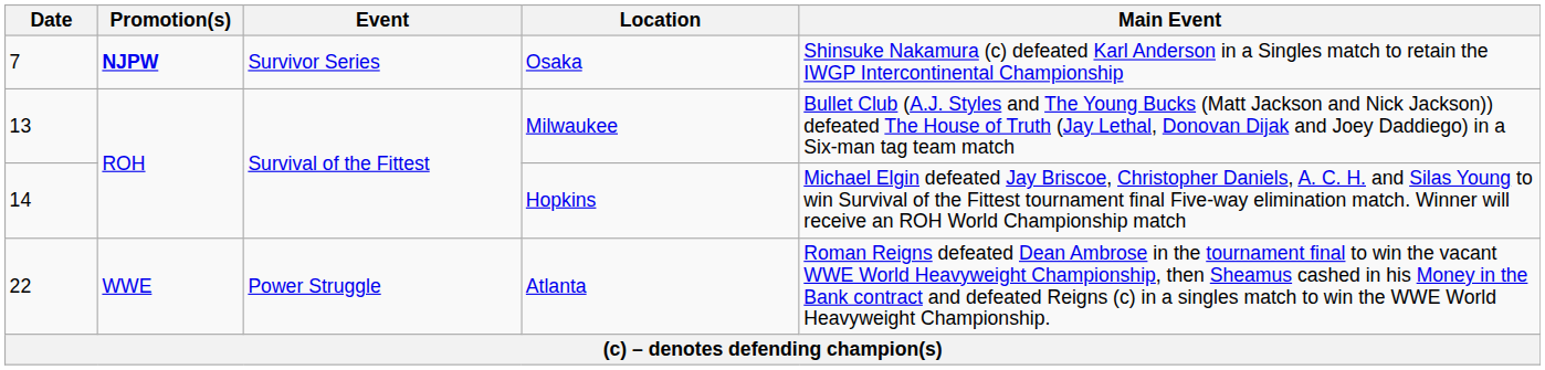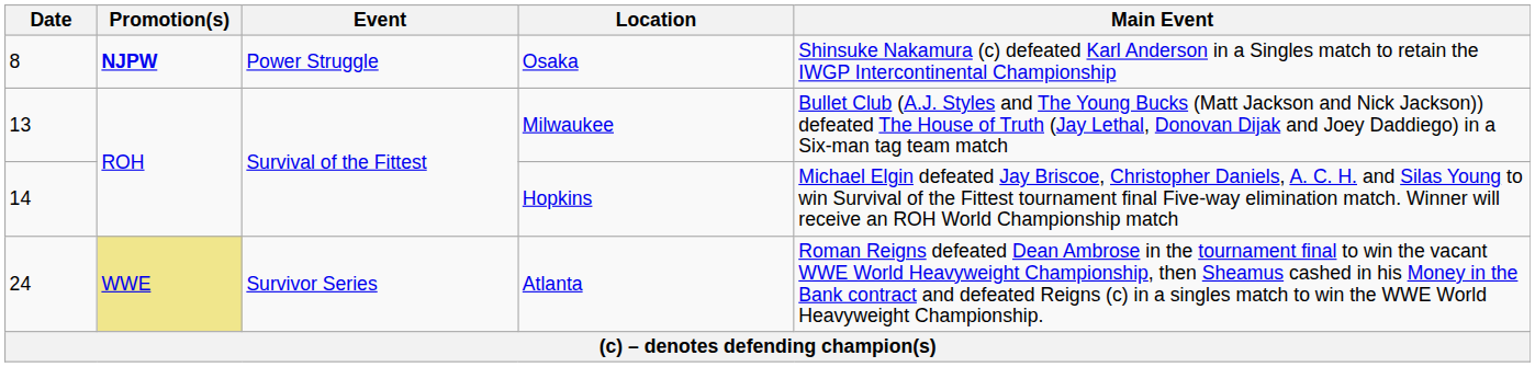Osaka | Date: 7 -> 8
Osaka | Event: Survivor Series -> Power Struggle
Atlanta | Date: 22 -> 24
Atlanta | Promotion(s): no background -> khaki background
Atlanta | Event: Power Struggle -> Survivor Series
